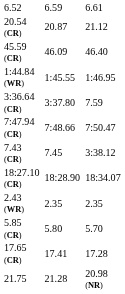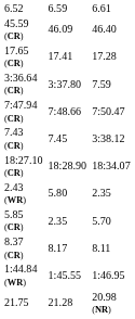- row: 20.54 (CR) | 20.87 | 21.12
rows swapped: 1:44.84 (WR) <-> 17.65 (CR)
2.43 (WR) | column 5: 2.35 -> 5.80
5.85 (CR) | column 5: 5.80 -> 2.35
+ row: 8.37 (CR) | 8.17 | 8.11
